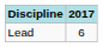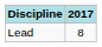Lead | 2017: 6 -> 8
